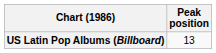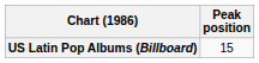US Latin Pop Albums (Billboard) | Peak position: 13 -> 15
